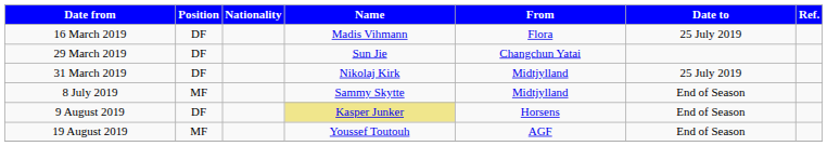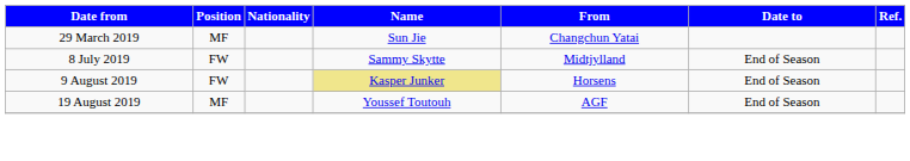- row: 16 March 2019 | DF | Madis Vihmann | Flora | 25 July 2019
29 March 2019 | Position: DF -> MF
- row: 31 March 2019 | DF | Nikolaj Kirk | Midtjylland | 25 July 2019
8 July 2019 | Position: MF -> FW
9 August 2019 | Position: DF -> FW
